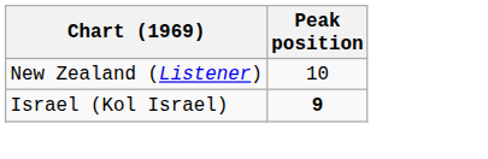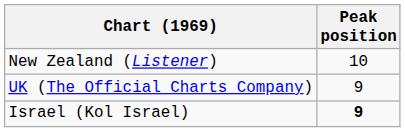+ row: UK (The Official Charts Company) | 9
